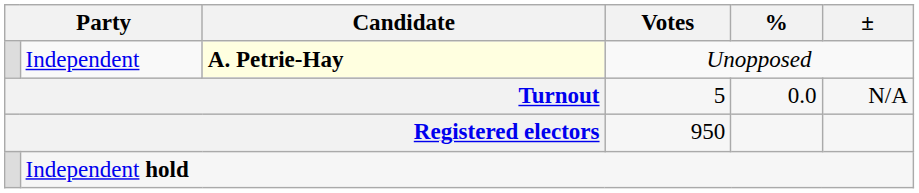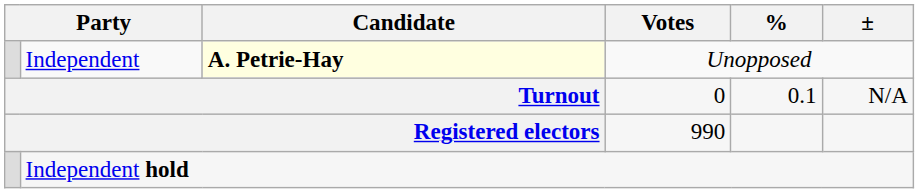Turnout | Votes: 5 -> 0
Turnout | %: 0.0 -> 0.1
Registered electors | Votes: 950 -> 990
